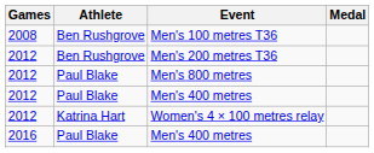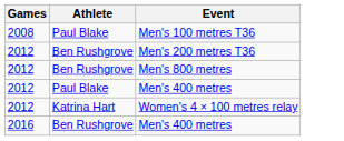- column: Medal
Men's 100 metres T36 | Athlete: Ben Rushgrove -> Paul Blake
Men's 800 metres | Athlete: Paul Blake -> Ben Rushgrove
2016 / Men's 400 metres | Athlete: Paul Blake -> Ben Rushgrove
